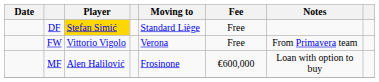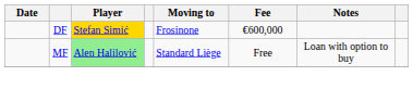DF | Moving to: Standard Liège -> Frosinone
DF | Fee: Free -> €600,000
- row: FW | Vittorio Vigolo | Verona | Free | From Primavera team
MF | Player: no background -> lightgreen background
MF | Moving to: Frosinone -> Standard Liège
MF | Fee: €600,000 -> Free
